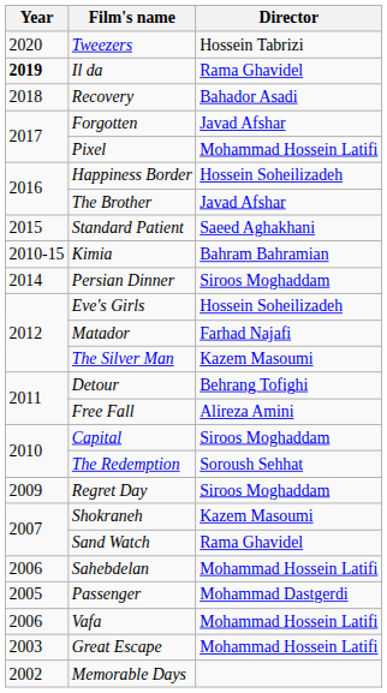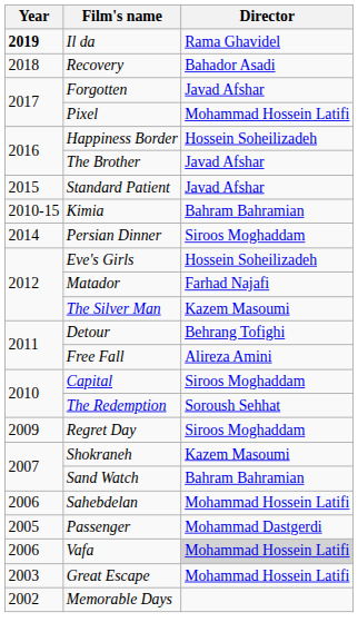- row: 2020 | Tweezers | Hossein Tabrizi
Standard Patient | Director: Saeed Aghakhani -> Javad Afshar
Sand Watch | Director: Rama Ghavidel -> Bahram Bahramian
Vafa | Director: no background -> lightgrey background
